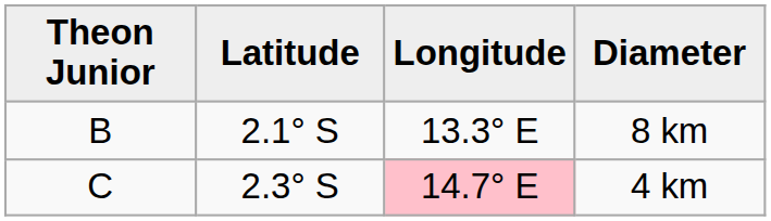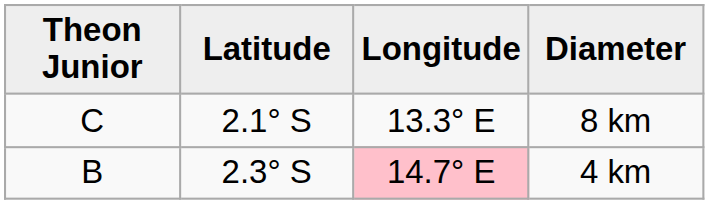8 km | Theon Junior: B -> C
4 km | Theon Junior: C -> B
